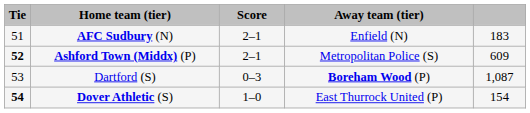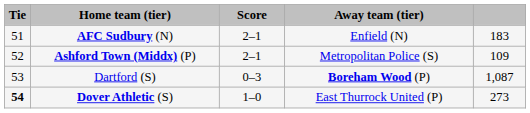Ashford Town (Middx) (P) | Tie: bold -> normal
Ashford Town (Middx) (P) | column 5: 609 -> 109
Dover Athletic (S) | column 5: 154 -> 273
